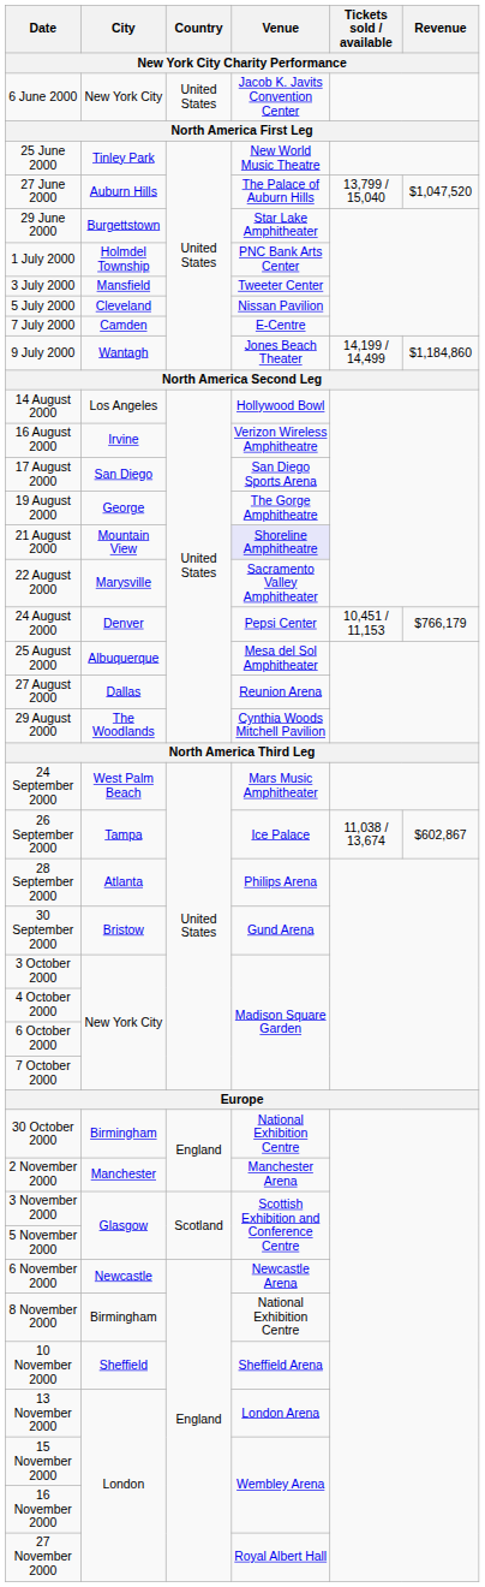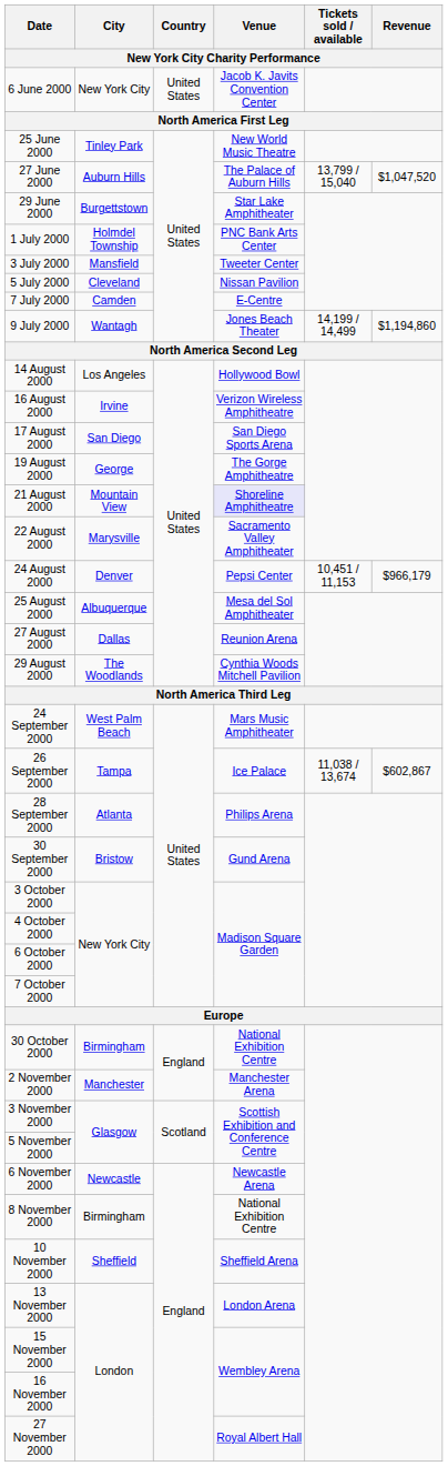9 July 2000 | Revenue: $1,184,860 -> $1,194,860
24 August 2000 | Revenue: $766,179 -> $966,179
